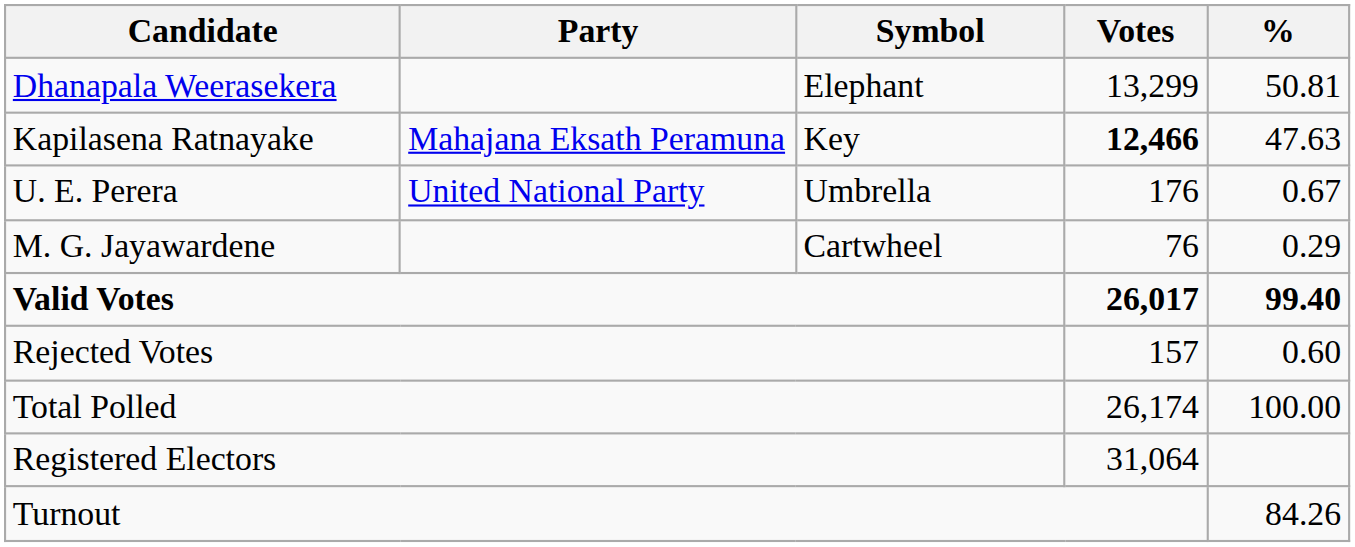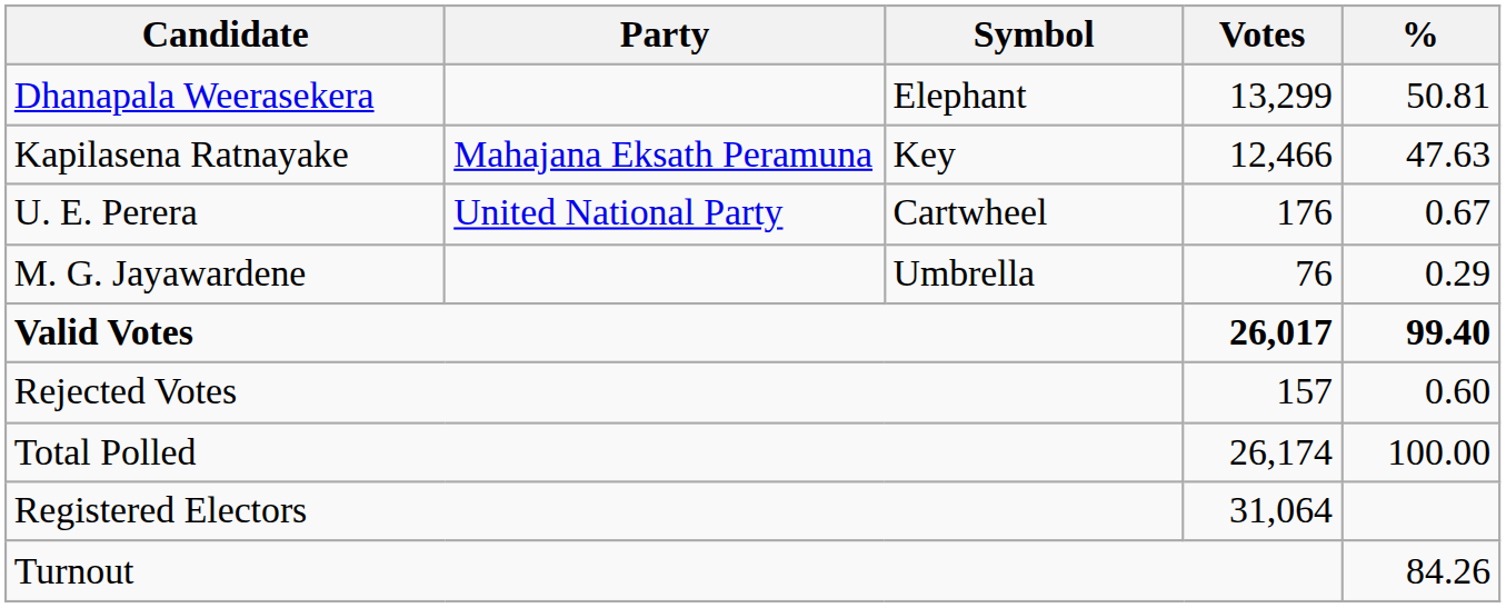Kapilasena Ratnayake | Votes: bold -> normal
U. E. Perera | Symbol: Umbrella -> Cartwheel
M. G. Jayawardene | Symbol: Cartwheel -> Umbrella
